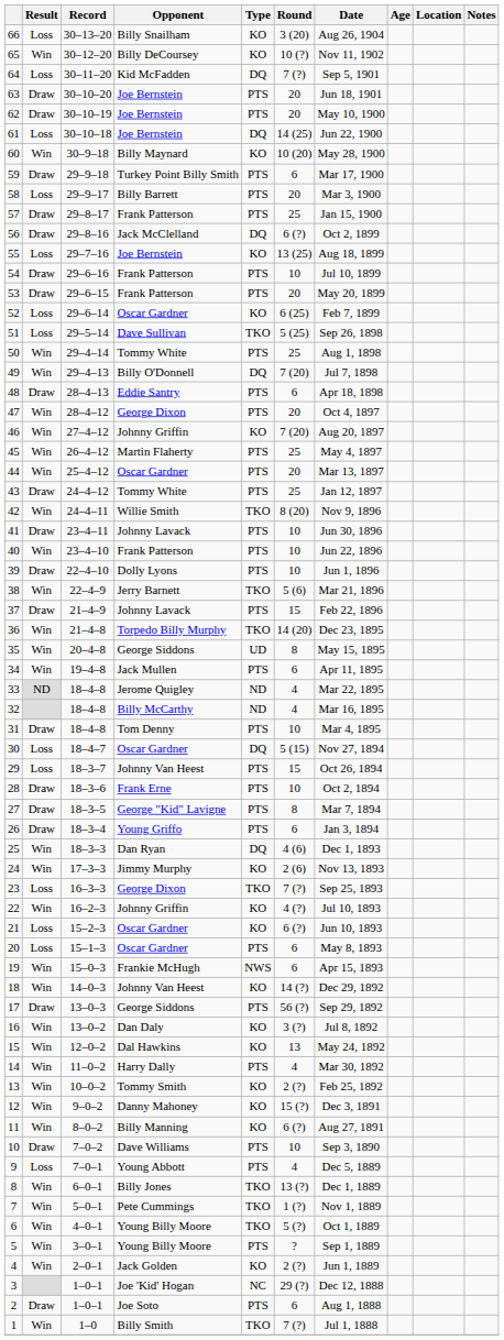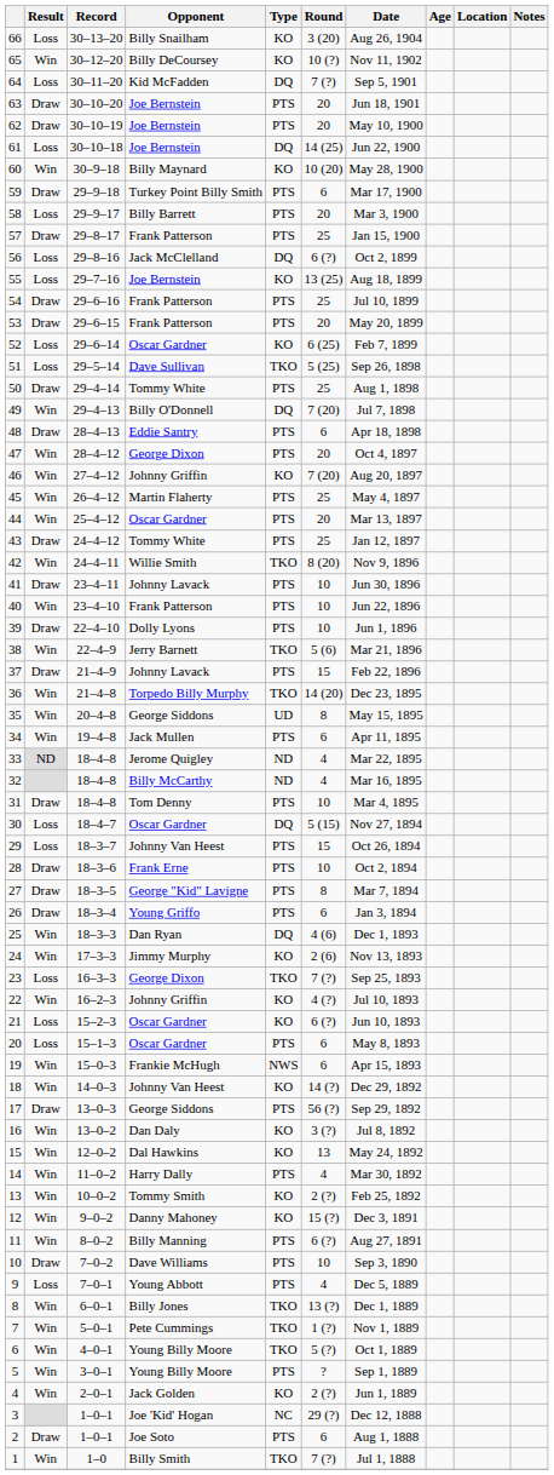56 | Result: Draw -> Loss
54 | Round: 10 -> 25
50 | Result: Win -> Draw
11 | Type: KO -> PTS
